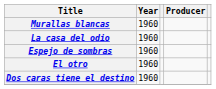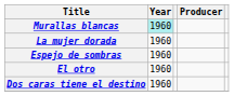Murallas blancas | Year: no background -> paleturquoise background
+ row: La mujer dorada | 1960
- row: La casa del odio | 1960
